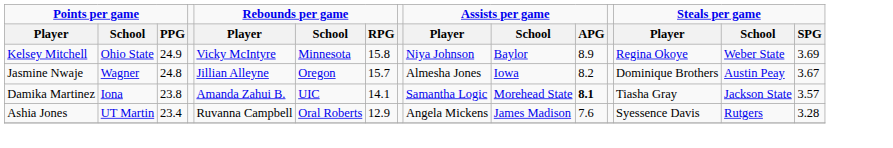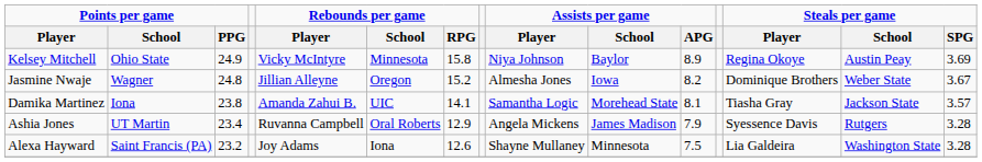Kelsey Mitchell | Steals per game / School: Weber State -> Austin Peay
Jasmine Nwaje | Rebounds per game / RPG: 15.7 -> 15.2
Jasmine Nwaje | Steals per game / School: Austin Peay -> Weber State
Damika Martinez | Assists per game / APG: bold -> normal
Ashia Jones | Assists per game / APG: 7.6 -> 7.9
+ row: Alexa Hayward | Saint Francis (PA) | 23.2 | Joy Adams | Iona | 12.6 | Shayne Mullaney | Minnesota | 7.5 | Lia Galdeira | Washington State | 3.28
